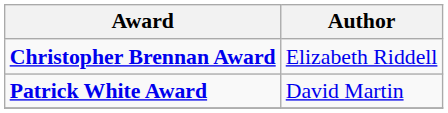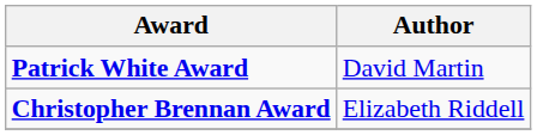rows swapped: Christopher Brennan Award <-> Patrick White Award
